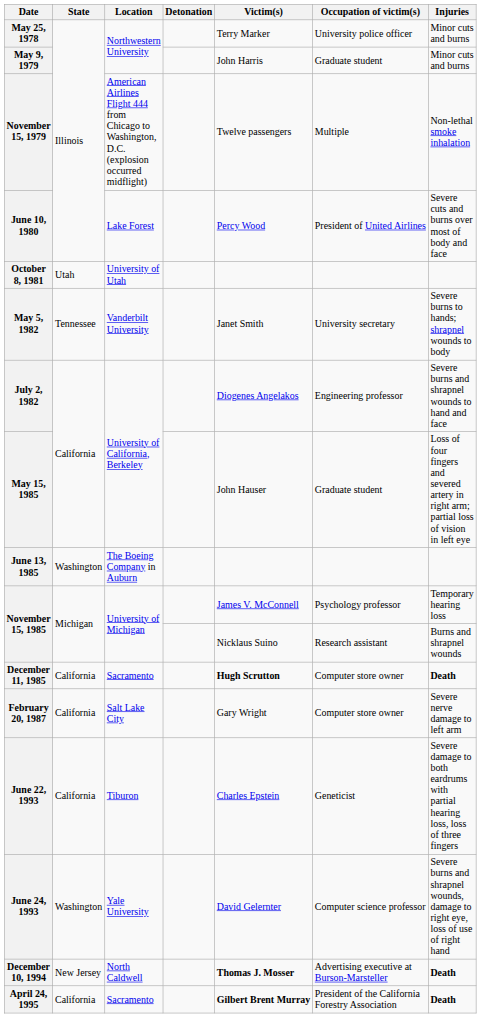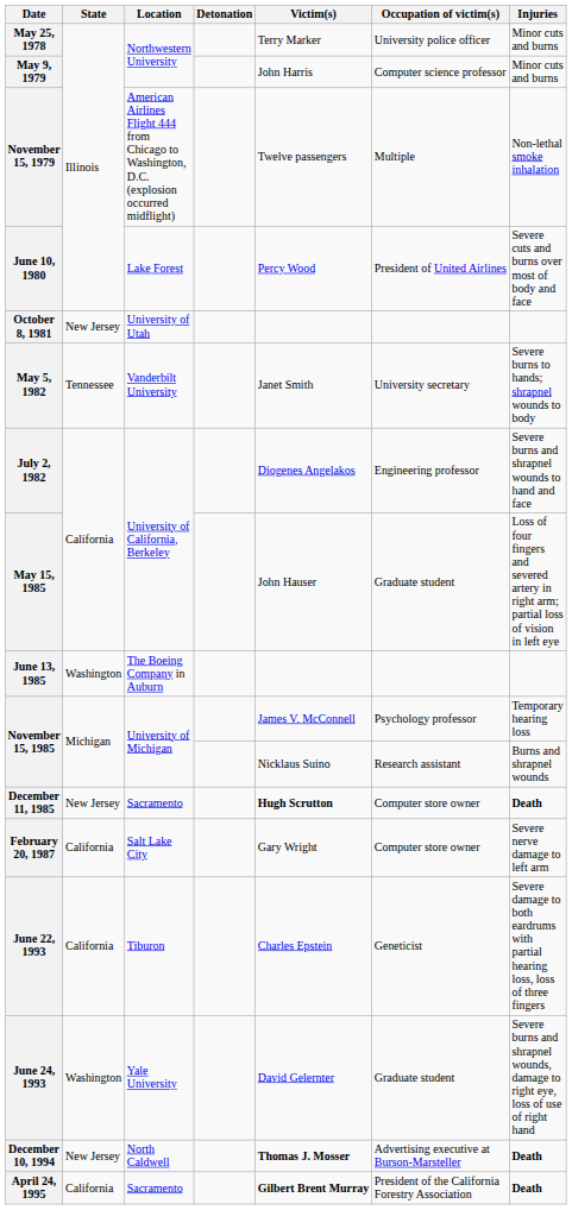May 9, 1979 | Occupation of victim(s): Graduate student -> Computer science professor
October 8, 1981 | State: Utah -> New Jersey
December 11, 1985 | State: California -> New Jersey
June 24, 1993 | Occupation of victim(s): Computer science professor -> Graduate student
